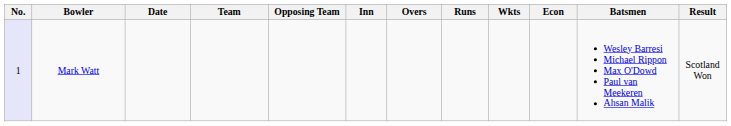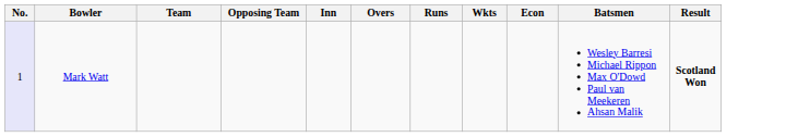- column: Date
Mark Watt | Result: normal -> bold
